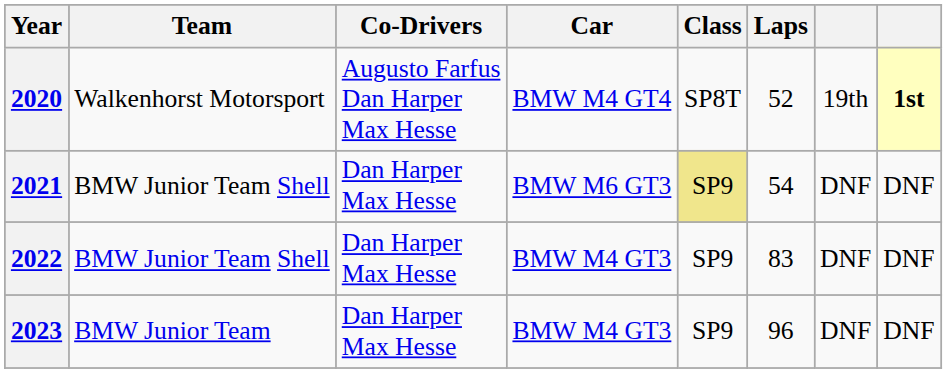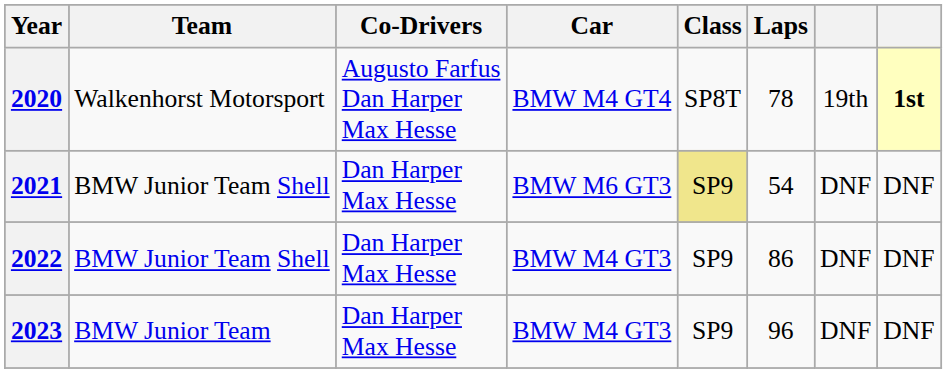2020 | Laps: 52 -> 78
2022 | Laps: 83 -> 86
